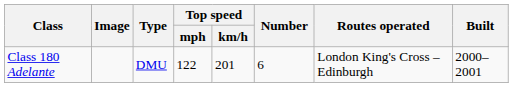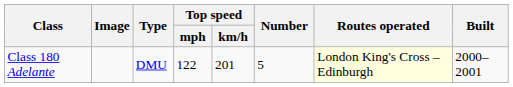Class 180 Adelante | Number: 6 -> 5
Class 180 Adelante | Routes operated: no background -> lightyellow background
